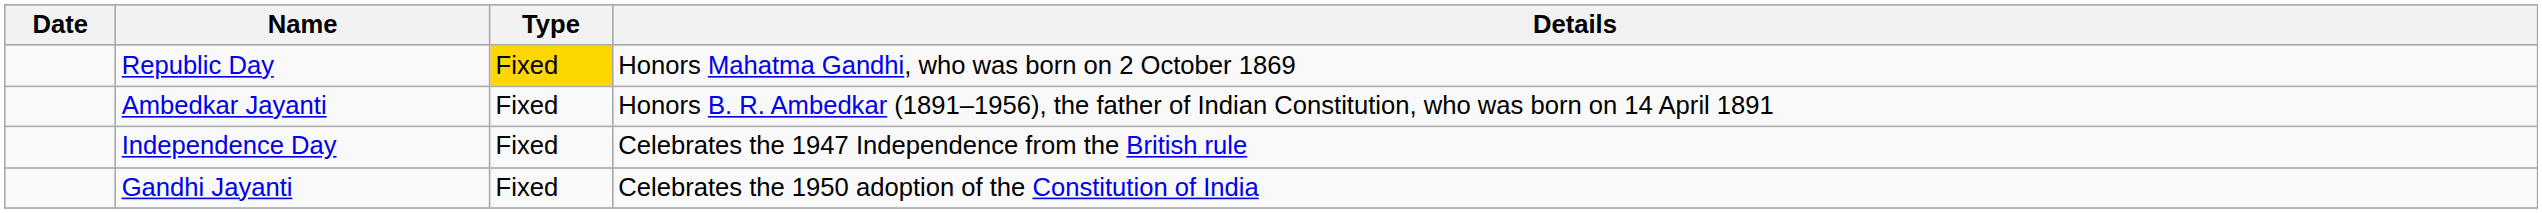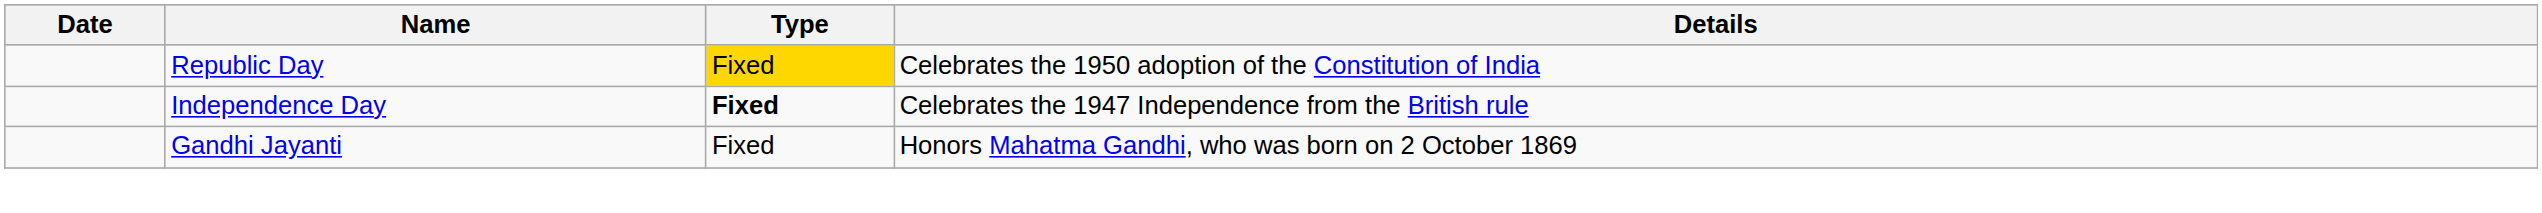Republic Day | Details: Honors Mahatma Gandhi, who was born on 2 October 1869 -> Celebrates the 1950 adoption of the Constitution of India
- row: Ambedkar Jayanti | Fixed | Honors B. R. Ambedkar (1891–1956), the father of Indian Constitution, who was born on 14 April 1891
Independence Day | Type: normal -> bold
Gandhi Jayanti | Details: Celebrates the 1950 adoption of the Constitution of India -> Honors Mahatma Gandhi, who was born on 2 October 1869
